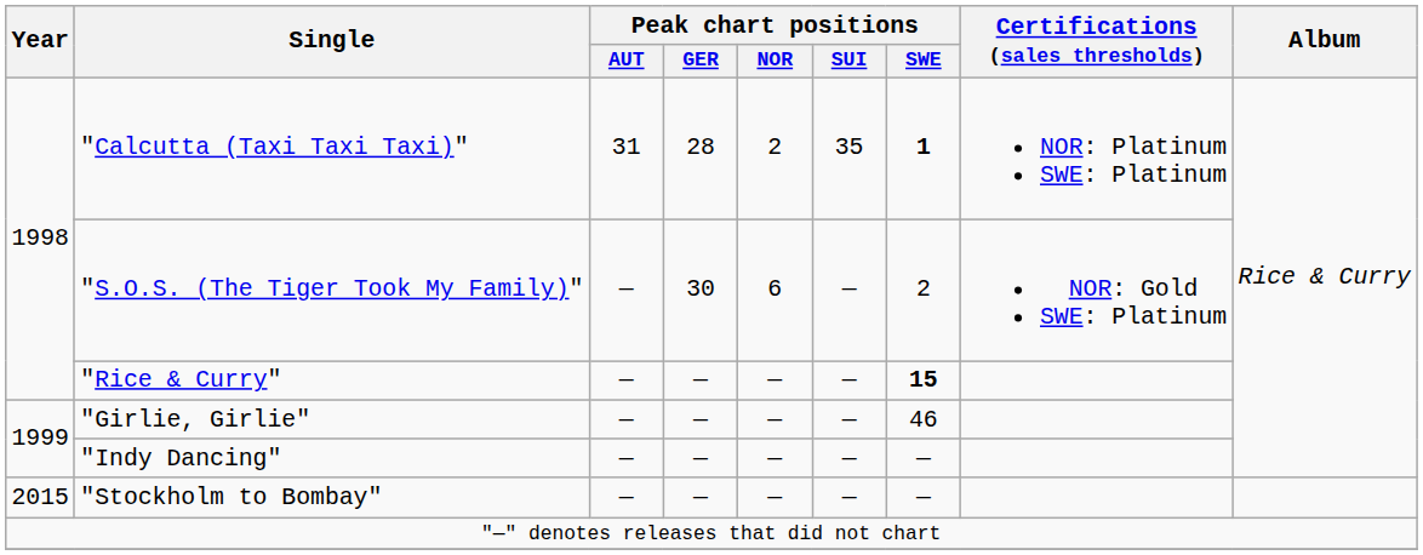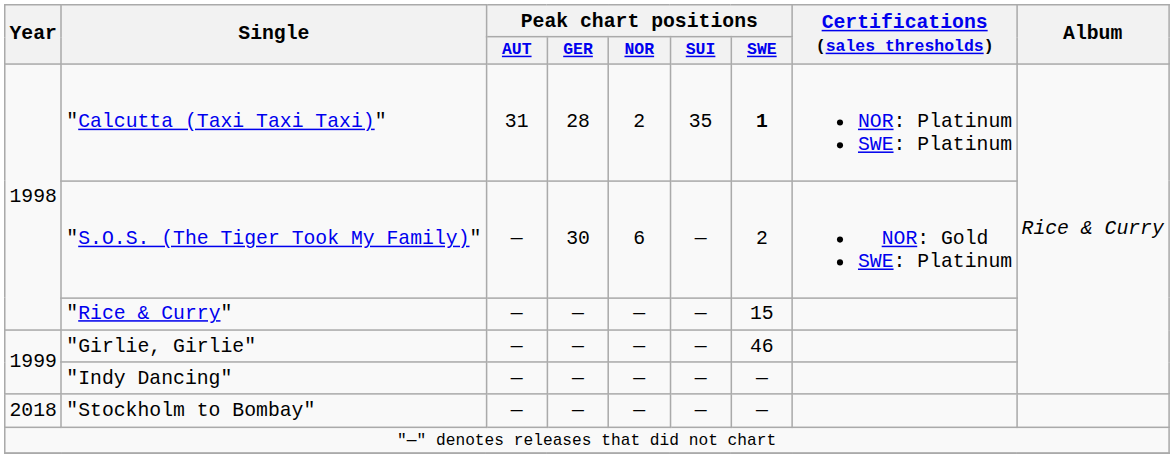"Rice & Curry" | Peak chart positions / SWE: bold -> normal
"Stockholm to Bombay" | Year: 2015 -> 2018
